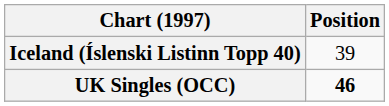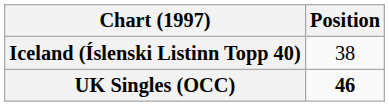Iceland (Íslenski Listinn Topp 40) | Position: 39 -> 38
